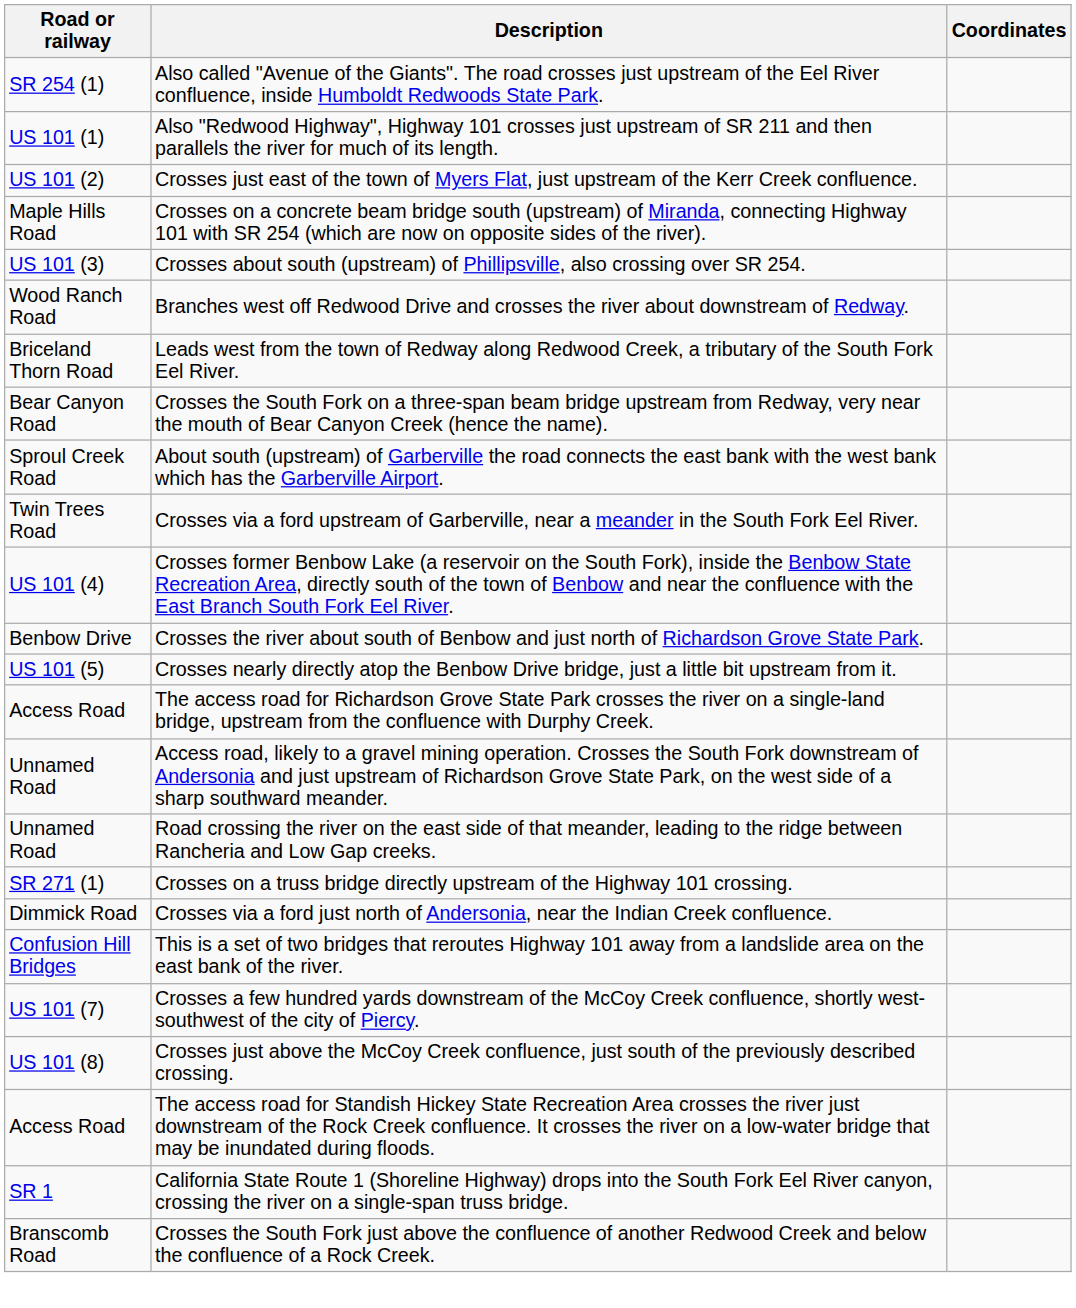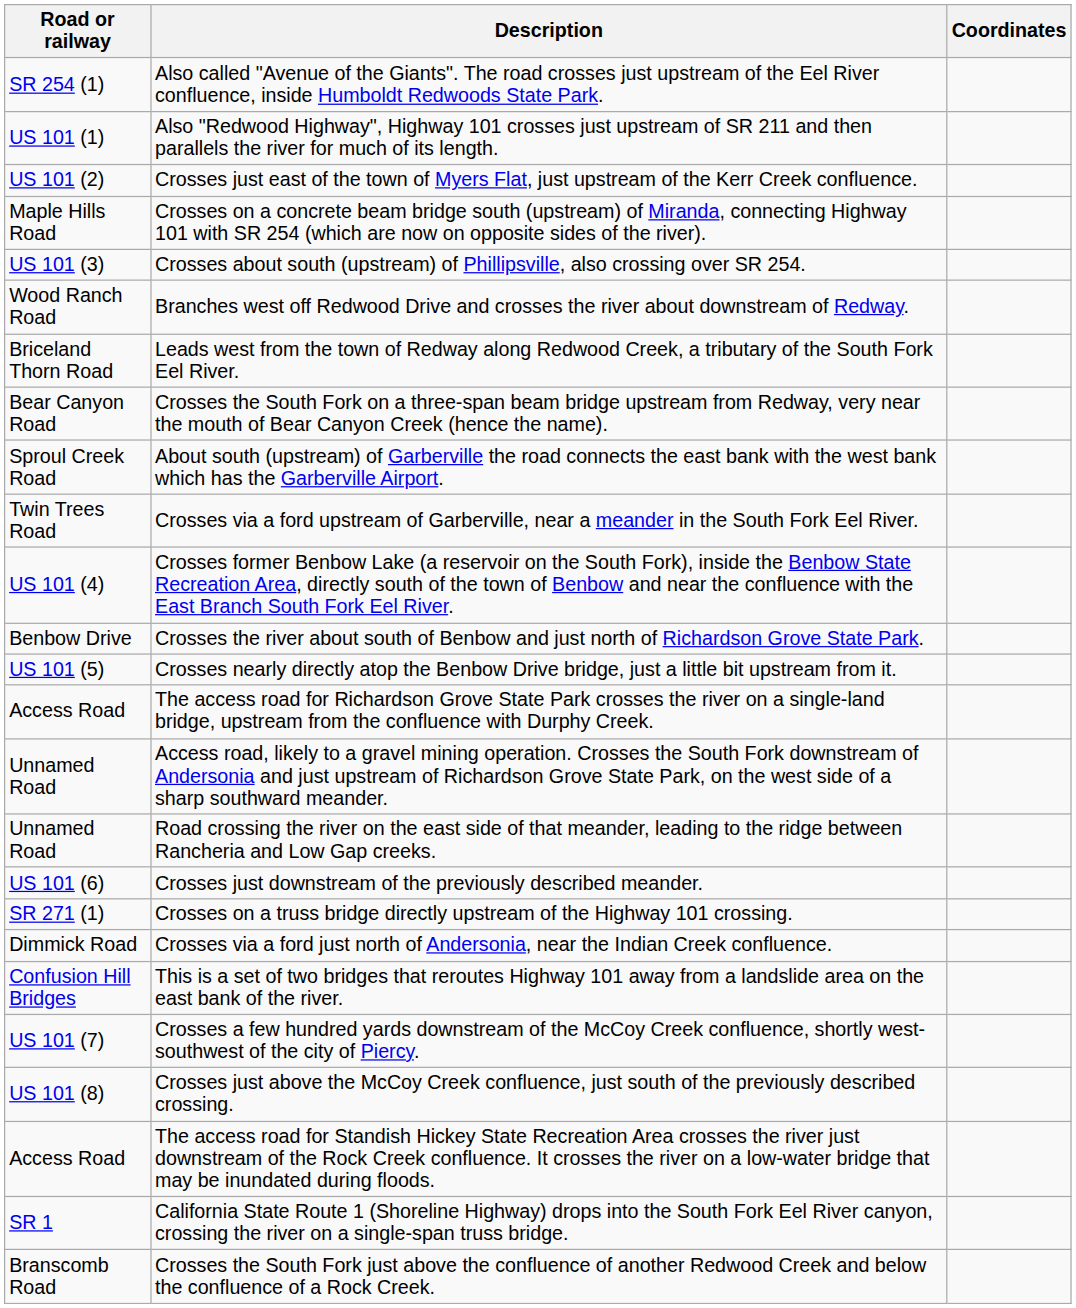+ row: US 101 (6) | Crosses just downstream of the previously described meander.
